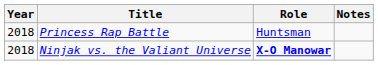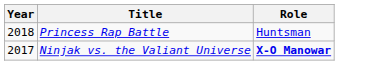- column: Notes
Ninjak vs. the Valiant Universe | Year: 2018 -> 2017
